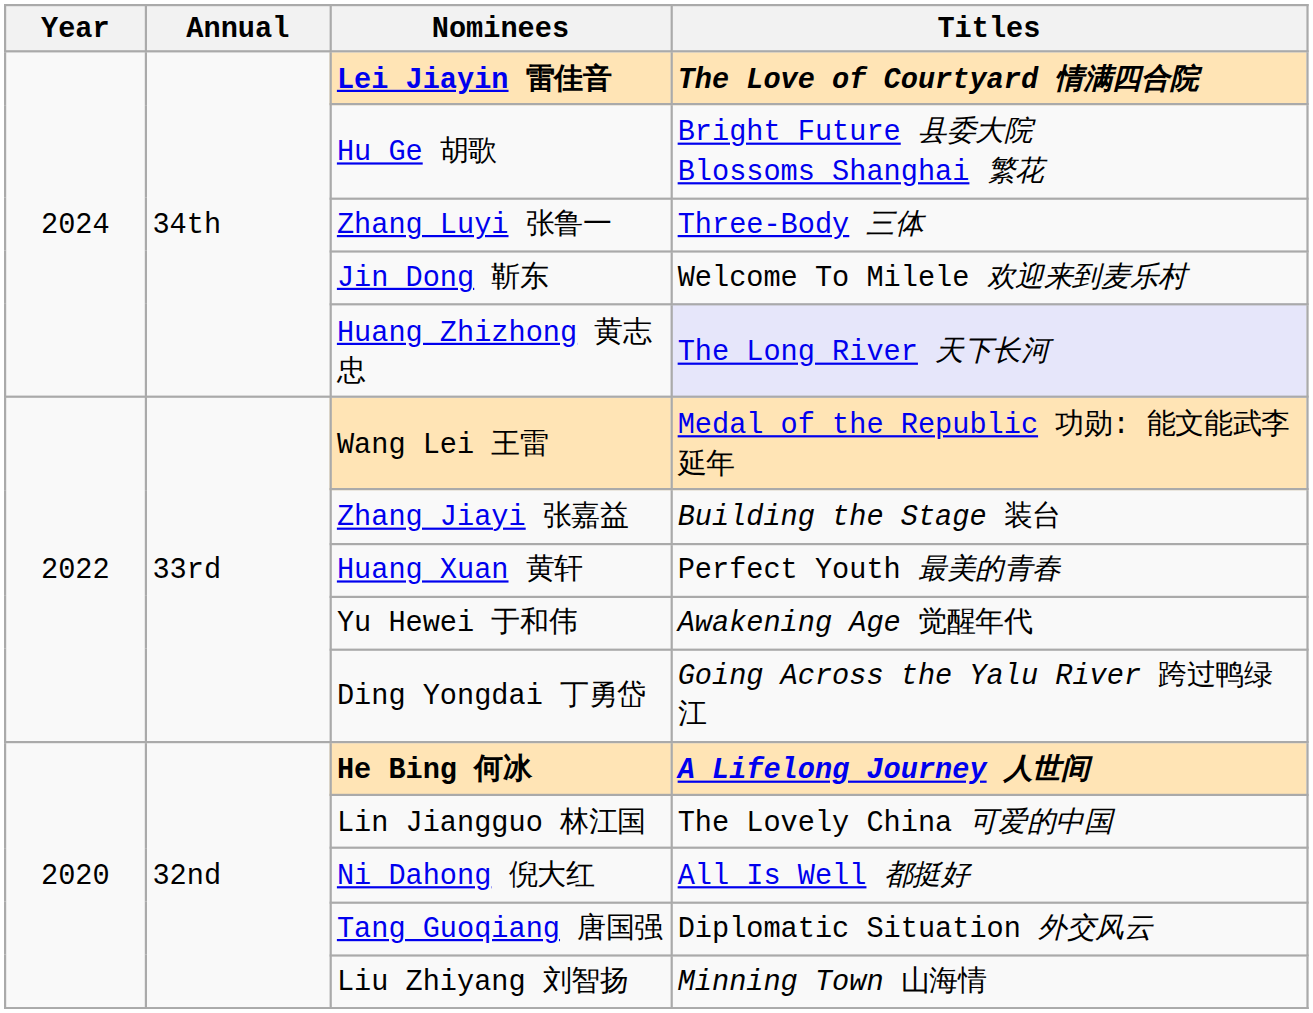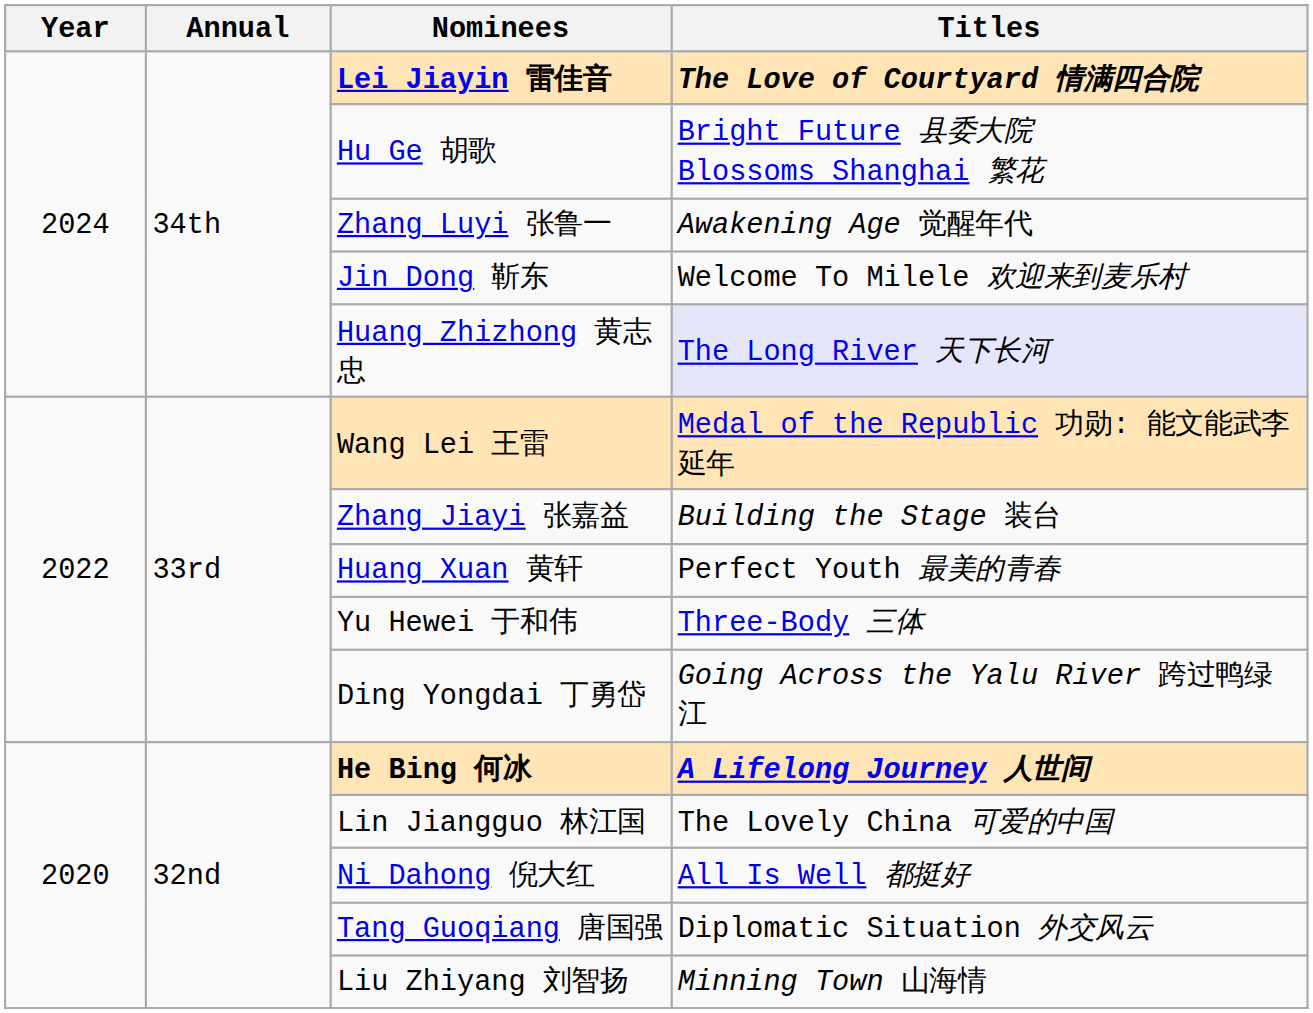Zhang Luyi 张鲁一 | Titles: Three-Body 三体 -> Awakening Age 觉醒年代
Yu Hewei 于和伟 | Titles: Awakening Age 觉醒年代 -> Three-Body 三体
